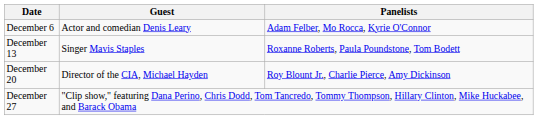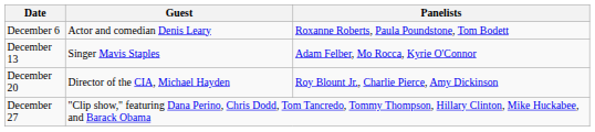December 6 | Panelists: Adam Felber, Mo Rocca, Kyrie O'Connor -> Roxanne Roberts, Paula Poundstone, Tom Bodett
December 13 | Panelists: Roxanne Roberts, Paula Poundstone, Tom Bodett -> Adam Felber, Mo Rocca, Kyrie O'Connor
